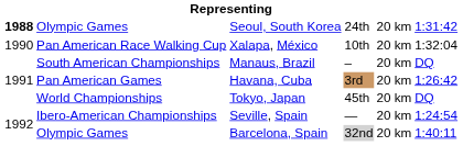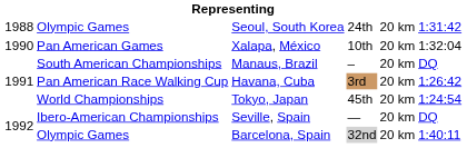Seoul, South Korea | column 1: bold -> normal
Xalapa, México | column 2: Pan American Race Walking Cup -> Pan American Games
Havana, Cuba | column 2: Pan American Games -> Pan American Race Walking Cup
Tokyo, Japan | column 6: DQ -> 1:24:54
Seville, Spain | column 6: 1:24:54 -> DQ
